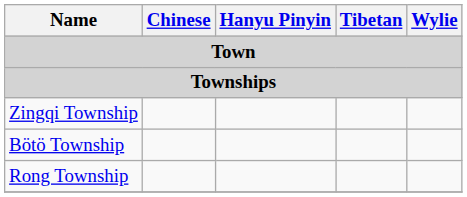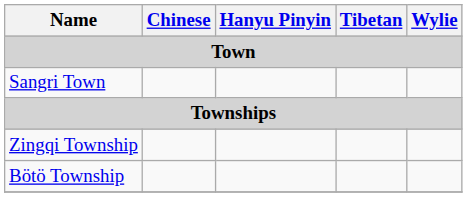+ row: Sangri Town
- row: Rong Township
